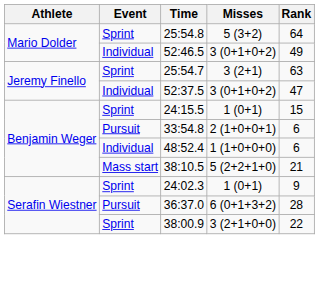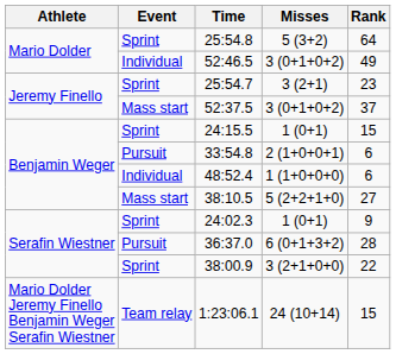25:54.7 | Rank: 63 -> 23
52:37.5 | Event: Individual -> Mass start
52:37.5 | Rank: 47 -> 37
38:10.5 | Rank: 21 -> 27
+ row: Mario Dolder Jeremy Finello Benjamin Weger Serafin Wiestner | Team relay | 1:23:06.1 | 24 (10+14) | 15
